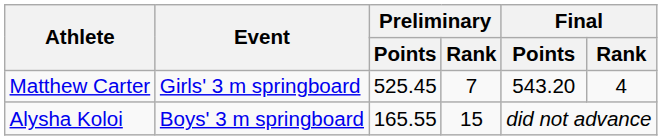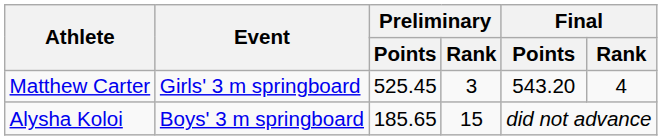Matthew Carter | Preliminary / Rank: 7 -> 3
Alysha Koloi | Preliminary / Points: 165.55 -> 185.65
